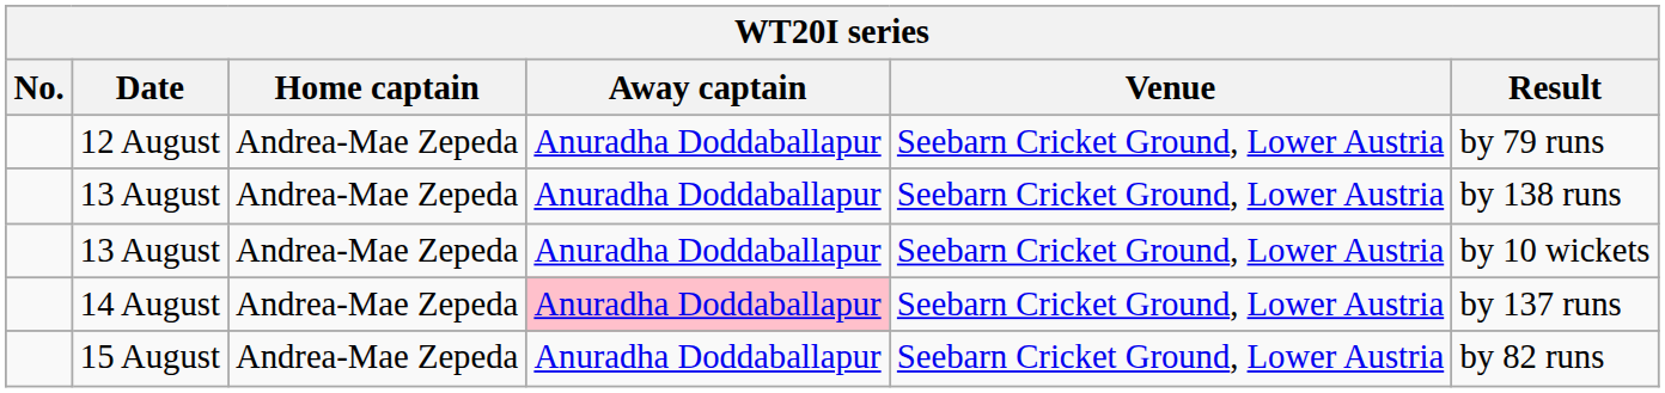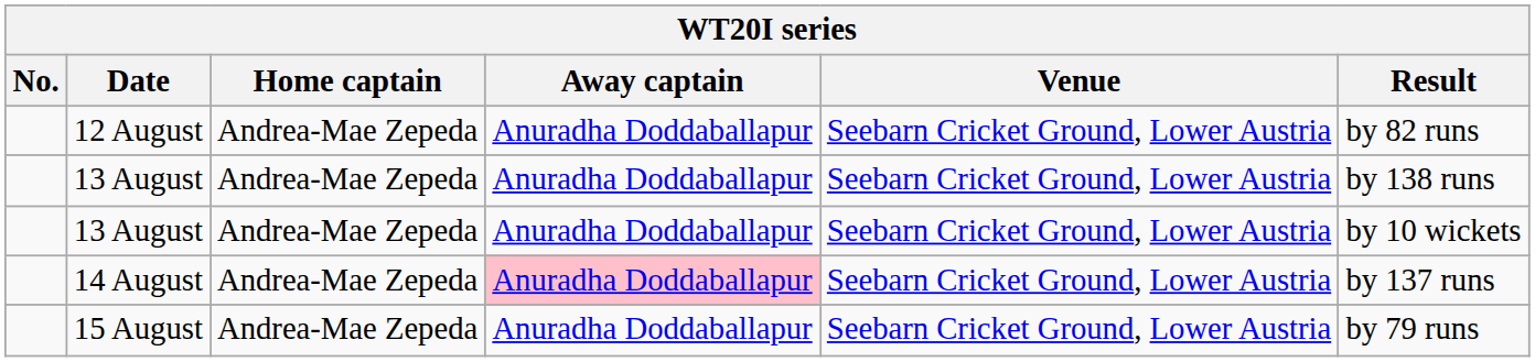12 August | Result: by 79 runs -> by 82 runs
15 August | Result: by 82 runs -> by 79 runs
